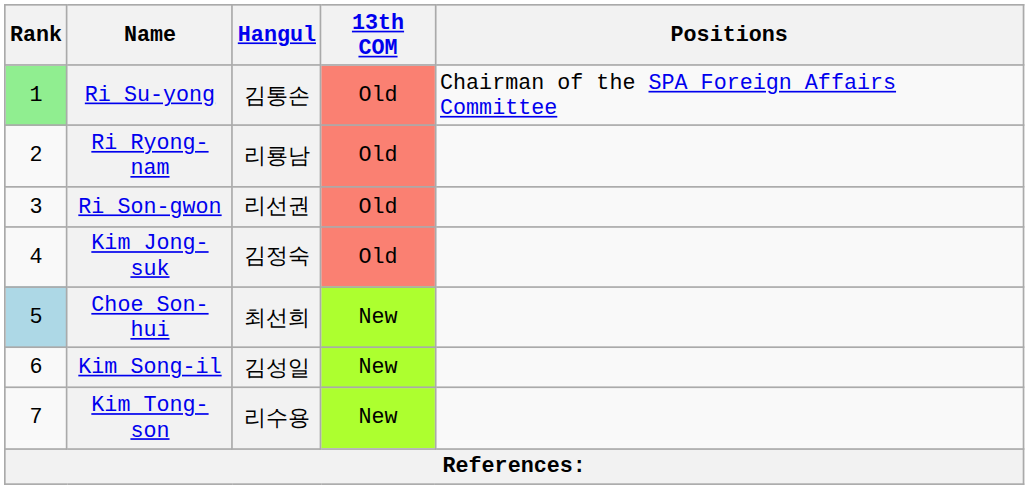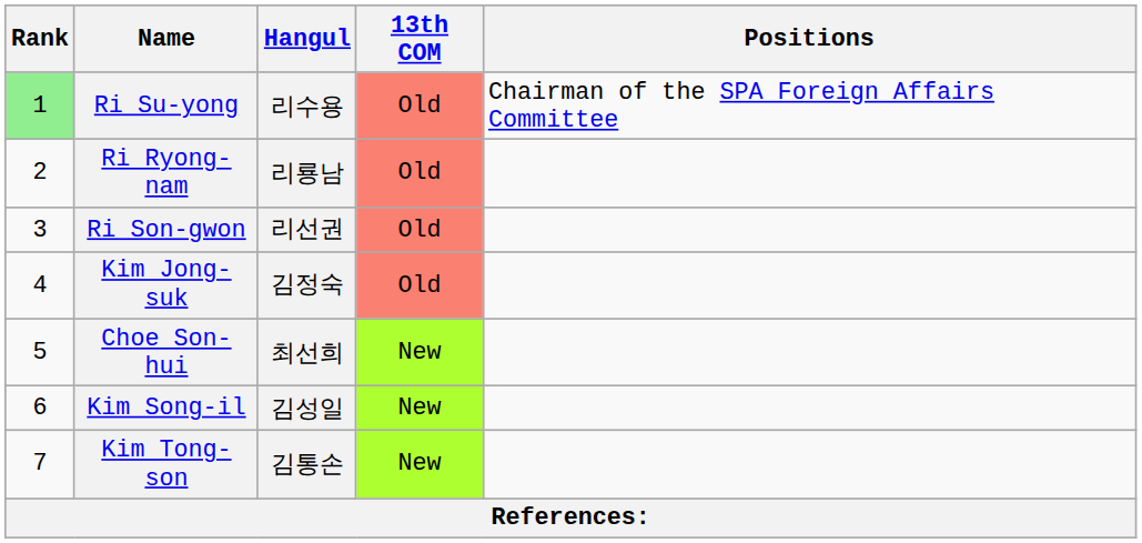Ri Su-yong | Hangul: 김통손 -> 리수용
Choe Son-hui | Rank: lightblue background -> no background
Kim Tong-son | Hangul: 리수용 -> 김통손
